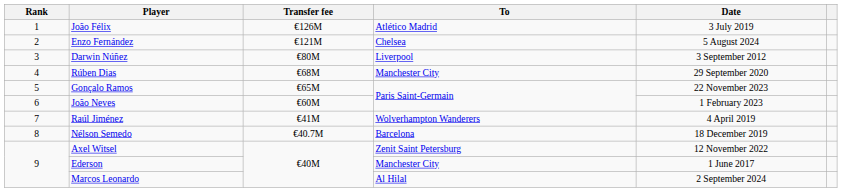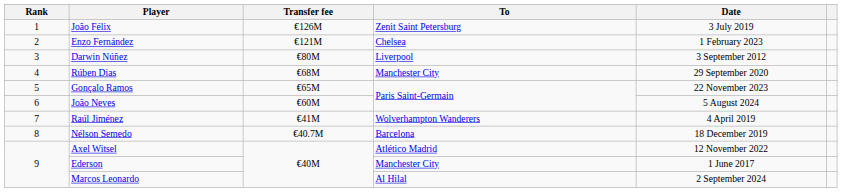João Félix | To: Atlético Madrid -> Zenit Saint Petersburg
Enzo Fernández | Date: 5 August 2024 -> 1 February 2023
João Neves | Date: 1 February 2023 -> 5 August 2024
Axel Witsel | To: Zenit Saint Petersburg -> Atlético Madrid
